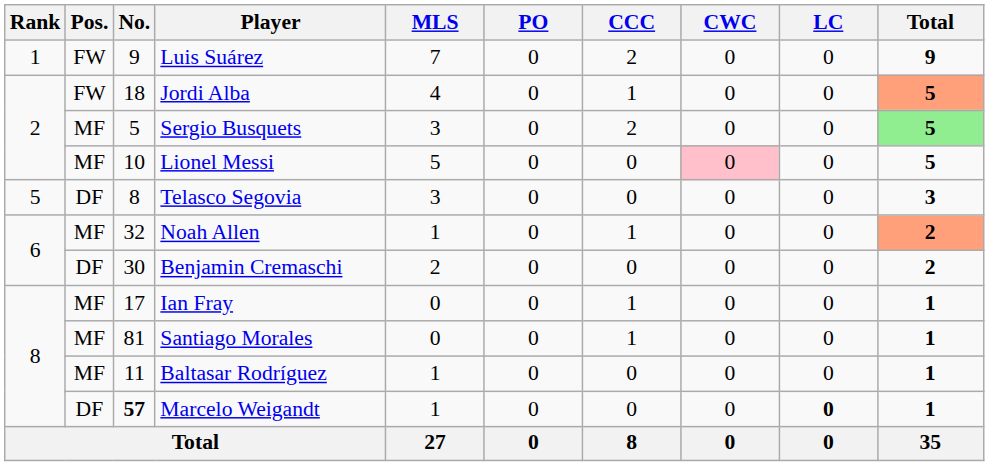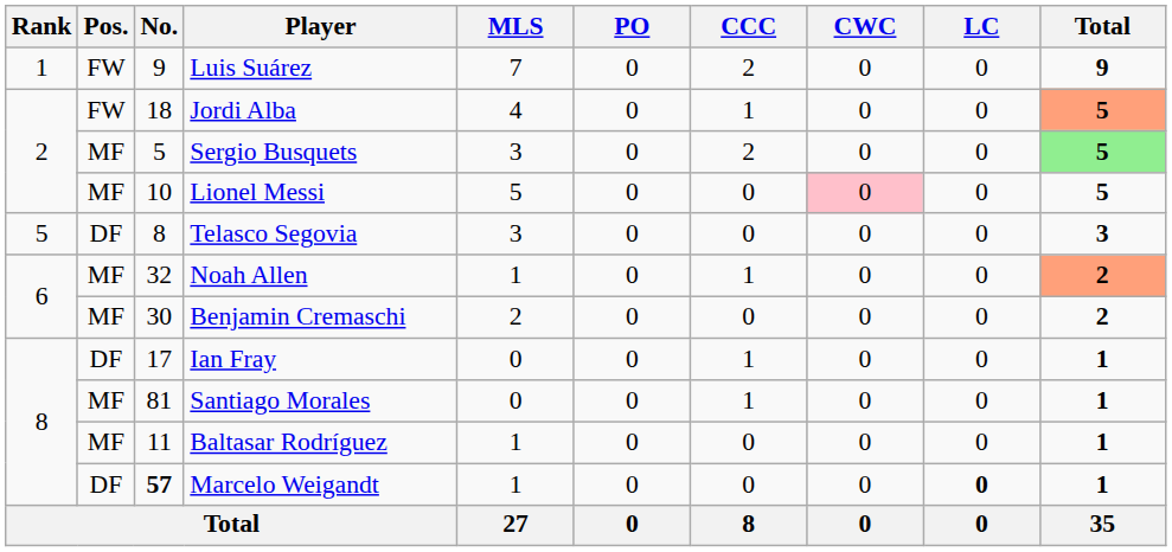Benjamin Cremaschi | Pos.: DF -> MF
Ian Fray | Pos.: MF -> DF
